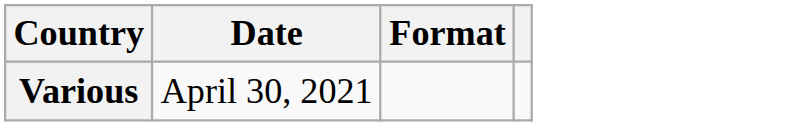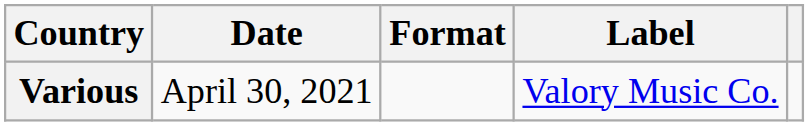+ column: Label | Valory Music Co.
